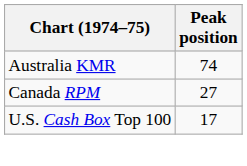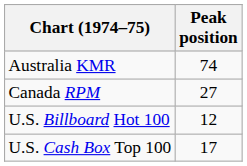+ row: U.S. Billboard Hot 100 | 12
